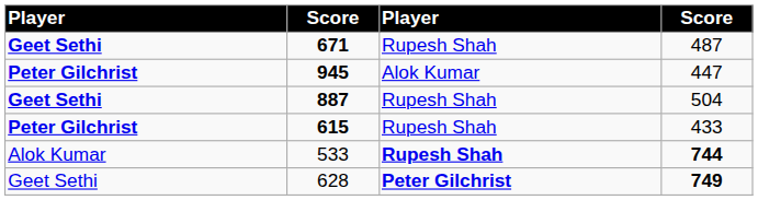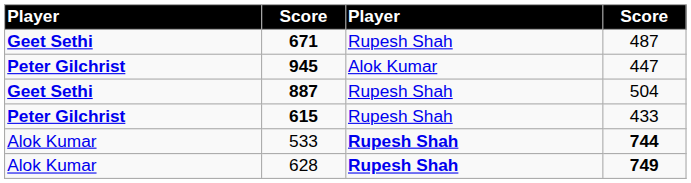628 | column 1: Geet Sethi -> Alok Kumar
628 | column 3: Peter Gilchrist -> Rupesh Shah
